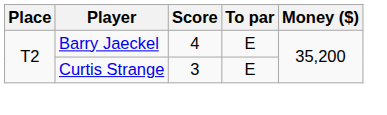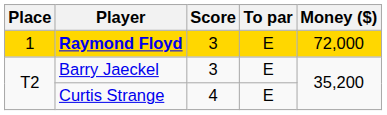+ row: 1 | Raymond Floyd | 3 | E | 72,000
Barry Jaeckel | Score: 4 -> 3
Curtis Strange | Score: 3 -> 4
